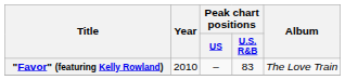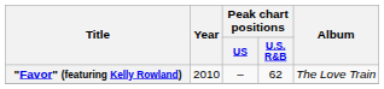"Favor" (featuring Kelly Rowland) | Peak chart positions / U.S. R&B: 83 -> 62
